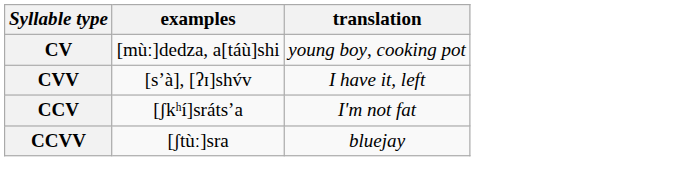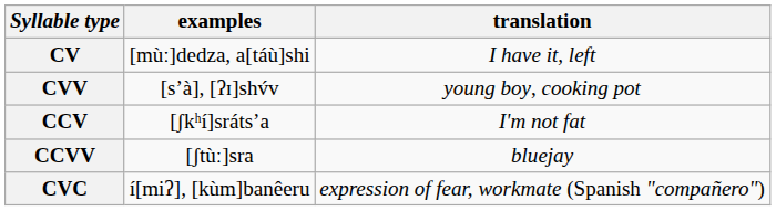CV | translation: young boy, cooking pot -> I have it, left
CVV | translation: I have it, left -> young boy, cooking pot
+ row: CVC | í[miʔ], [kùm]banêeru | expression of fear, workmate (Spanish "compañero")
